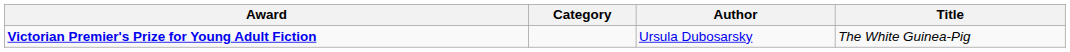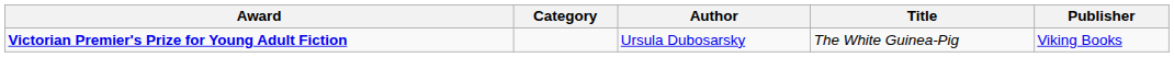+ column: Publisher | Viking Books
